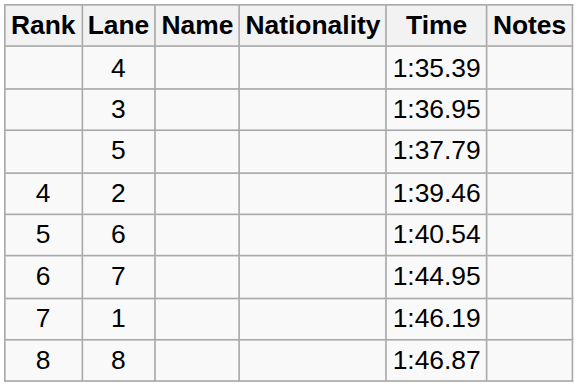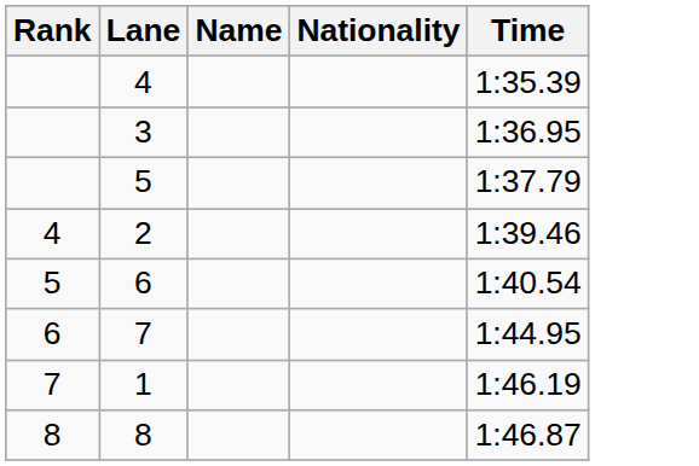- column: Notes
